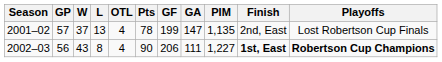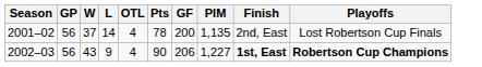- column: GA | 147 | 111
2001–02 | GP: 57 -> 56
2001–02 | L: 13 -> 14
2001–02 | GF: 199 -> 200
2002–03 | L: 8 -> 9
